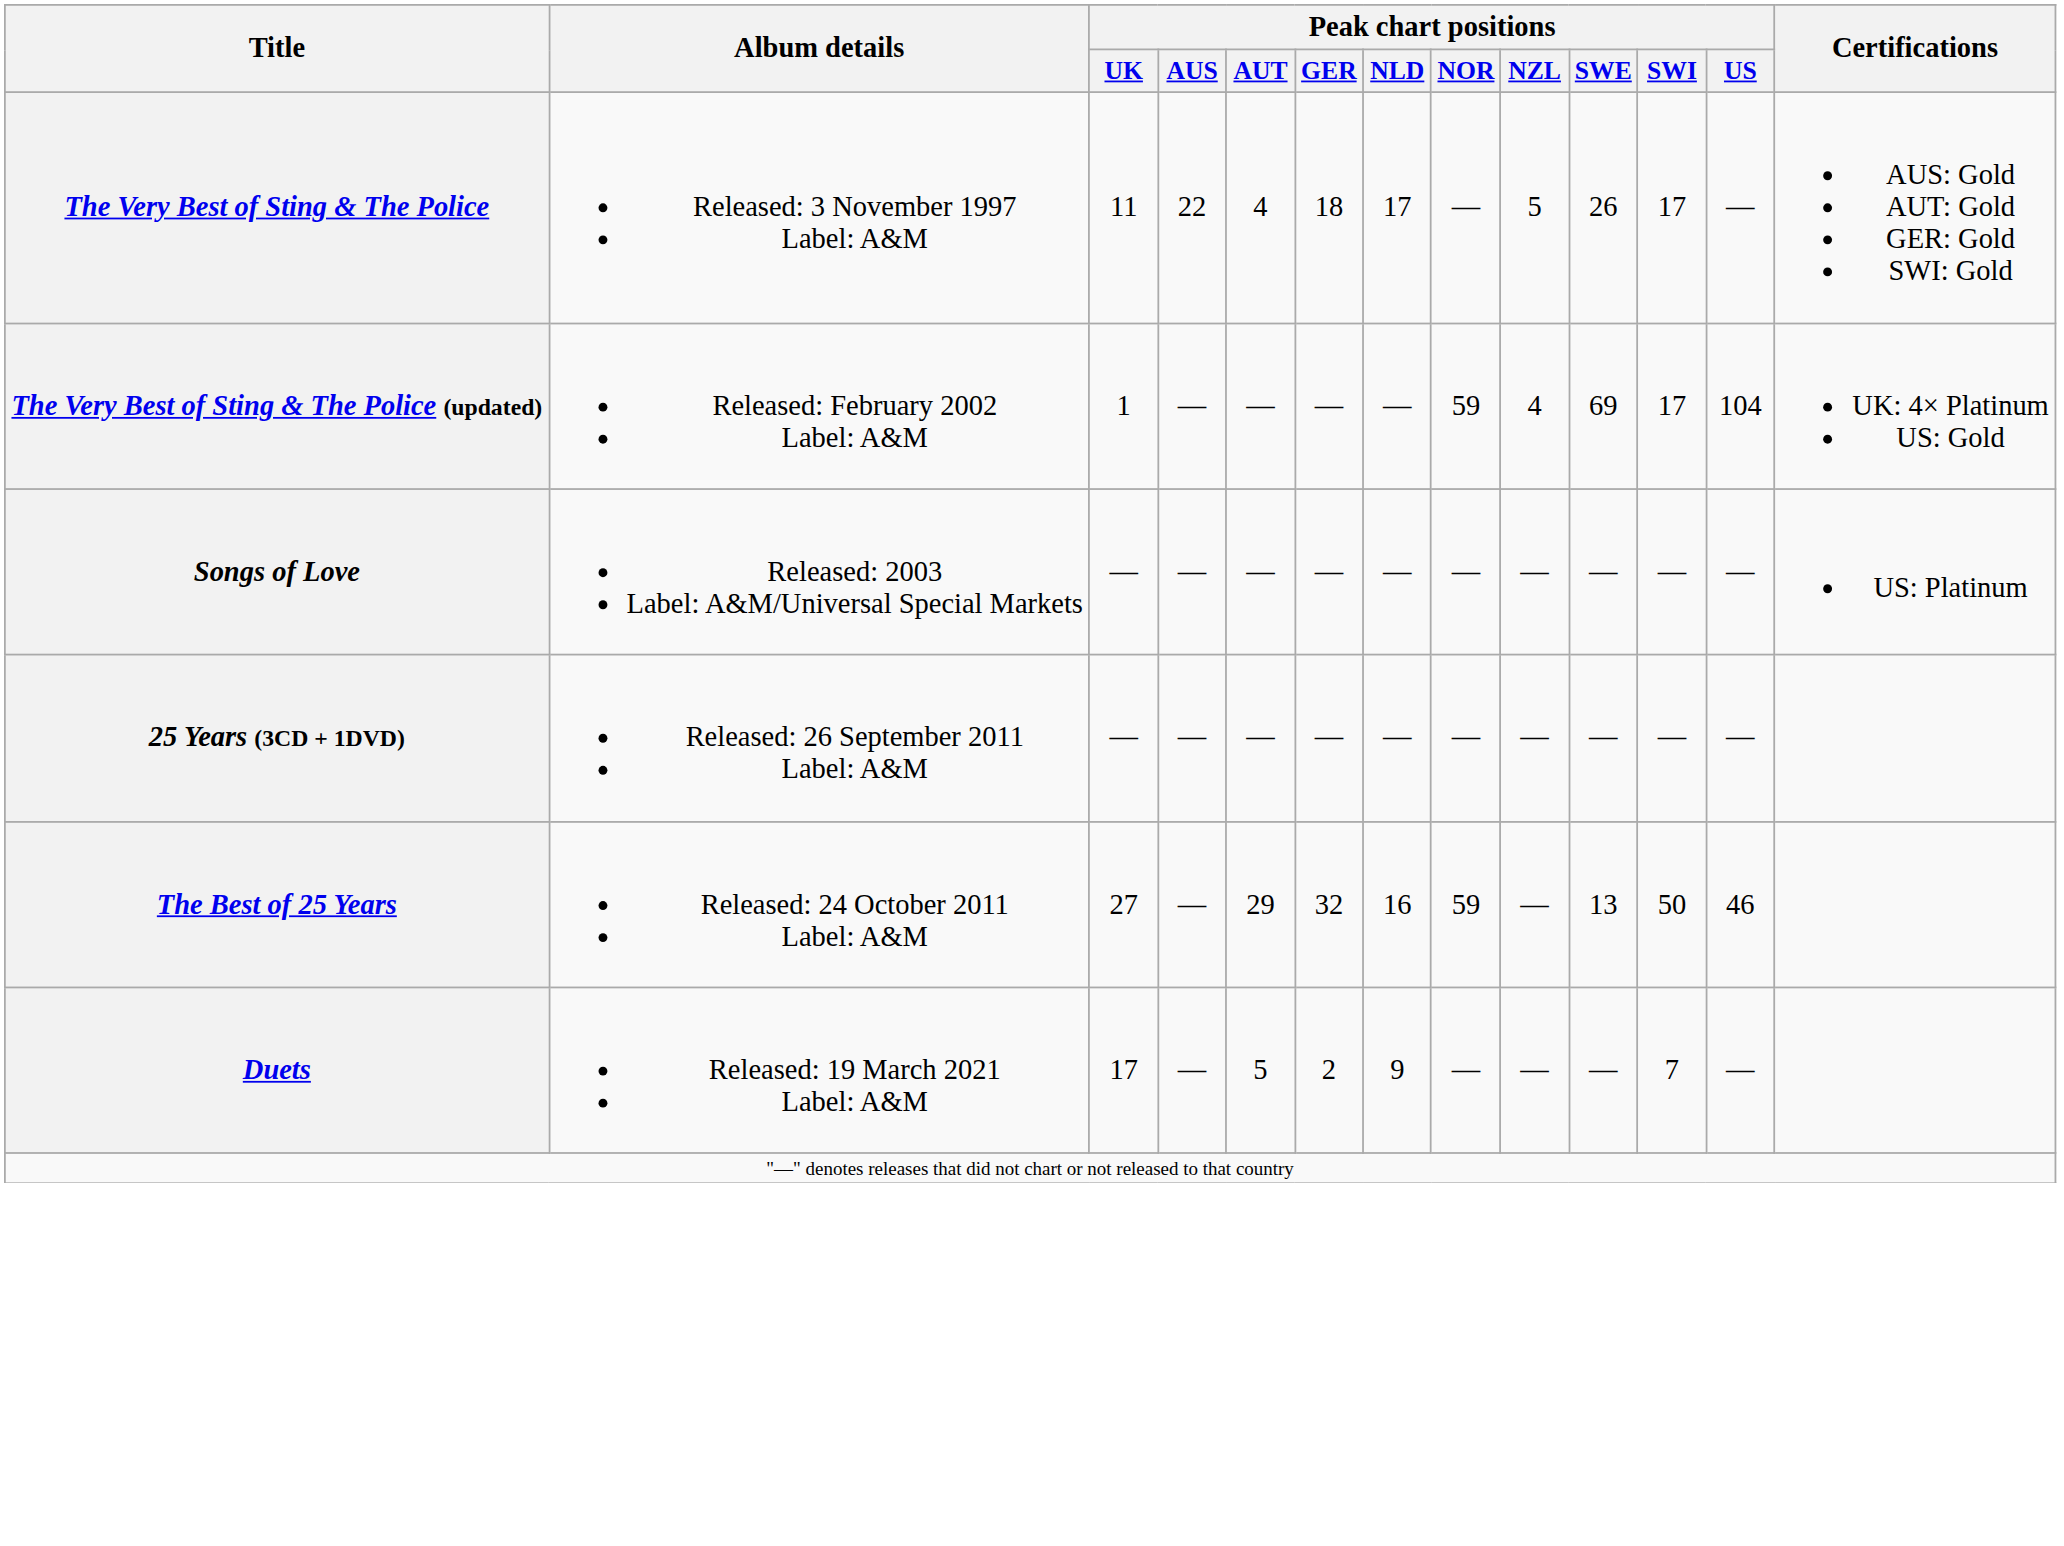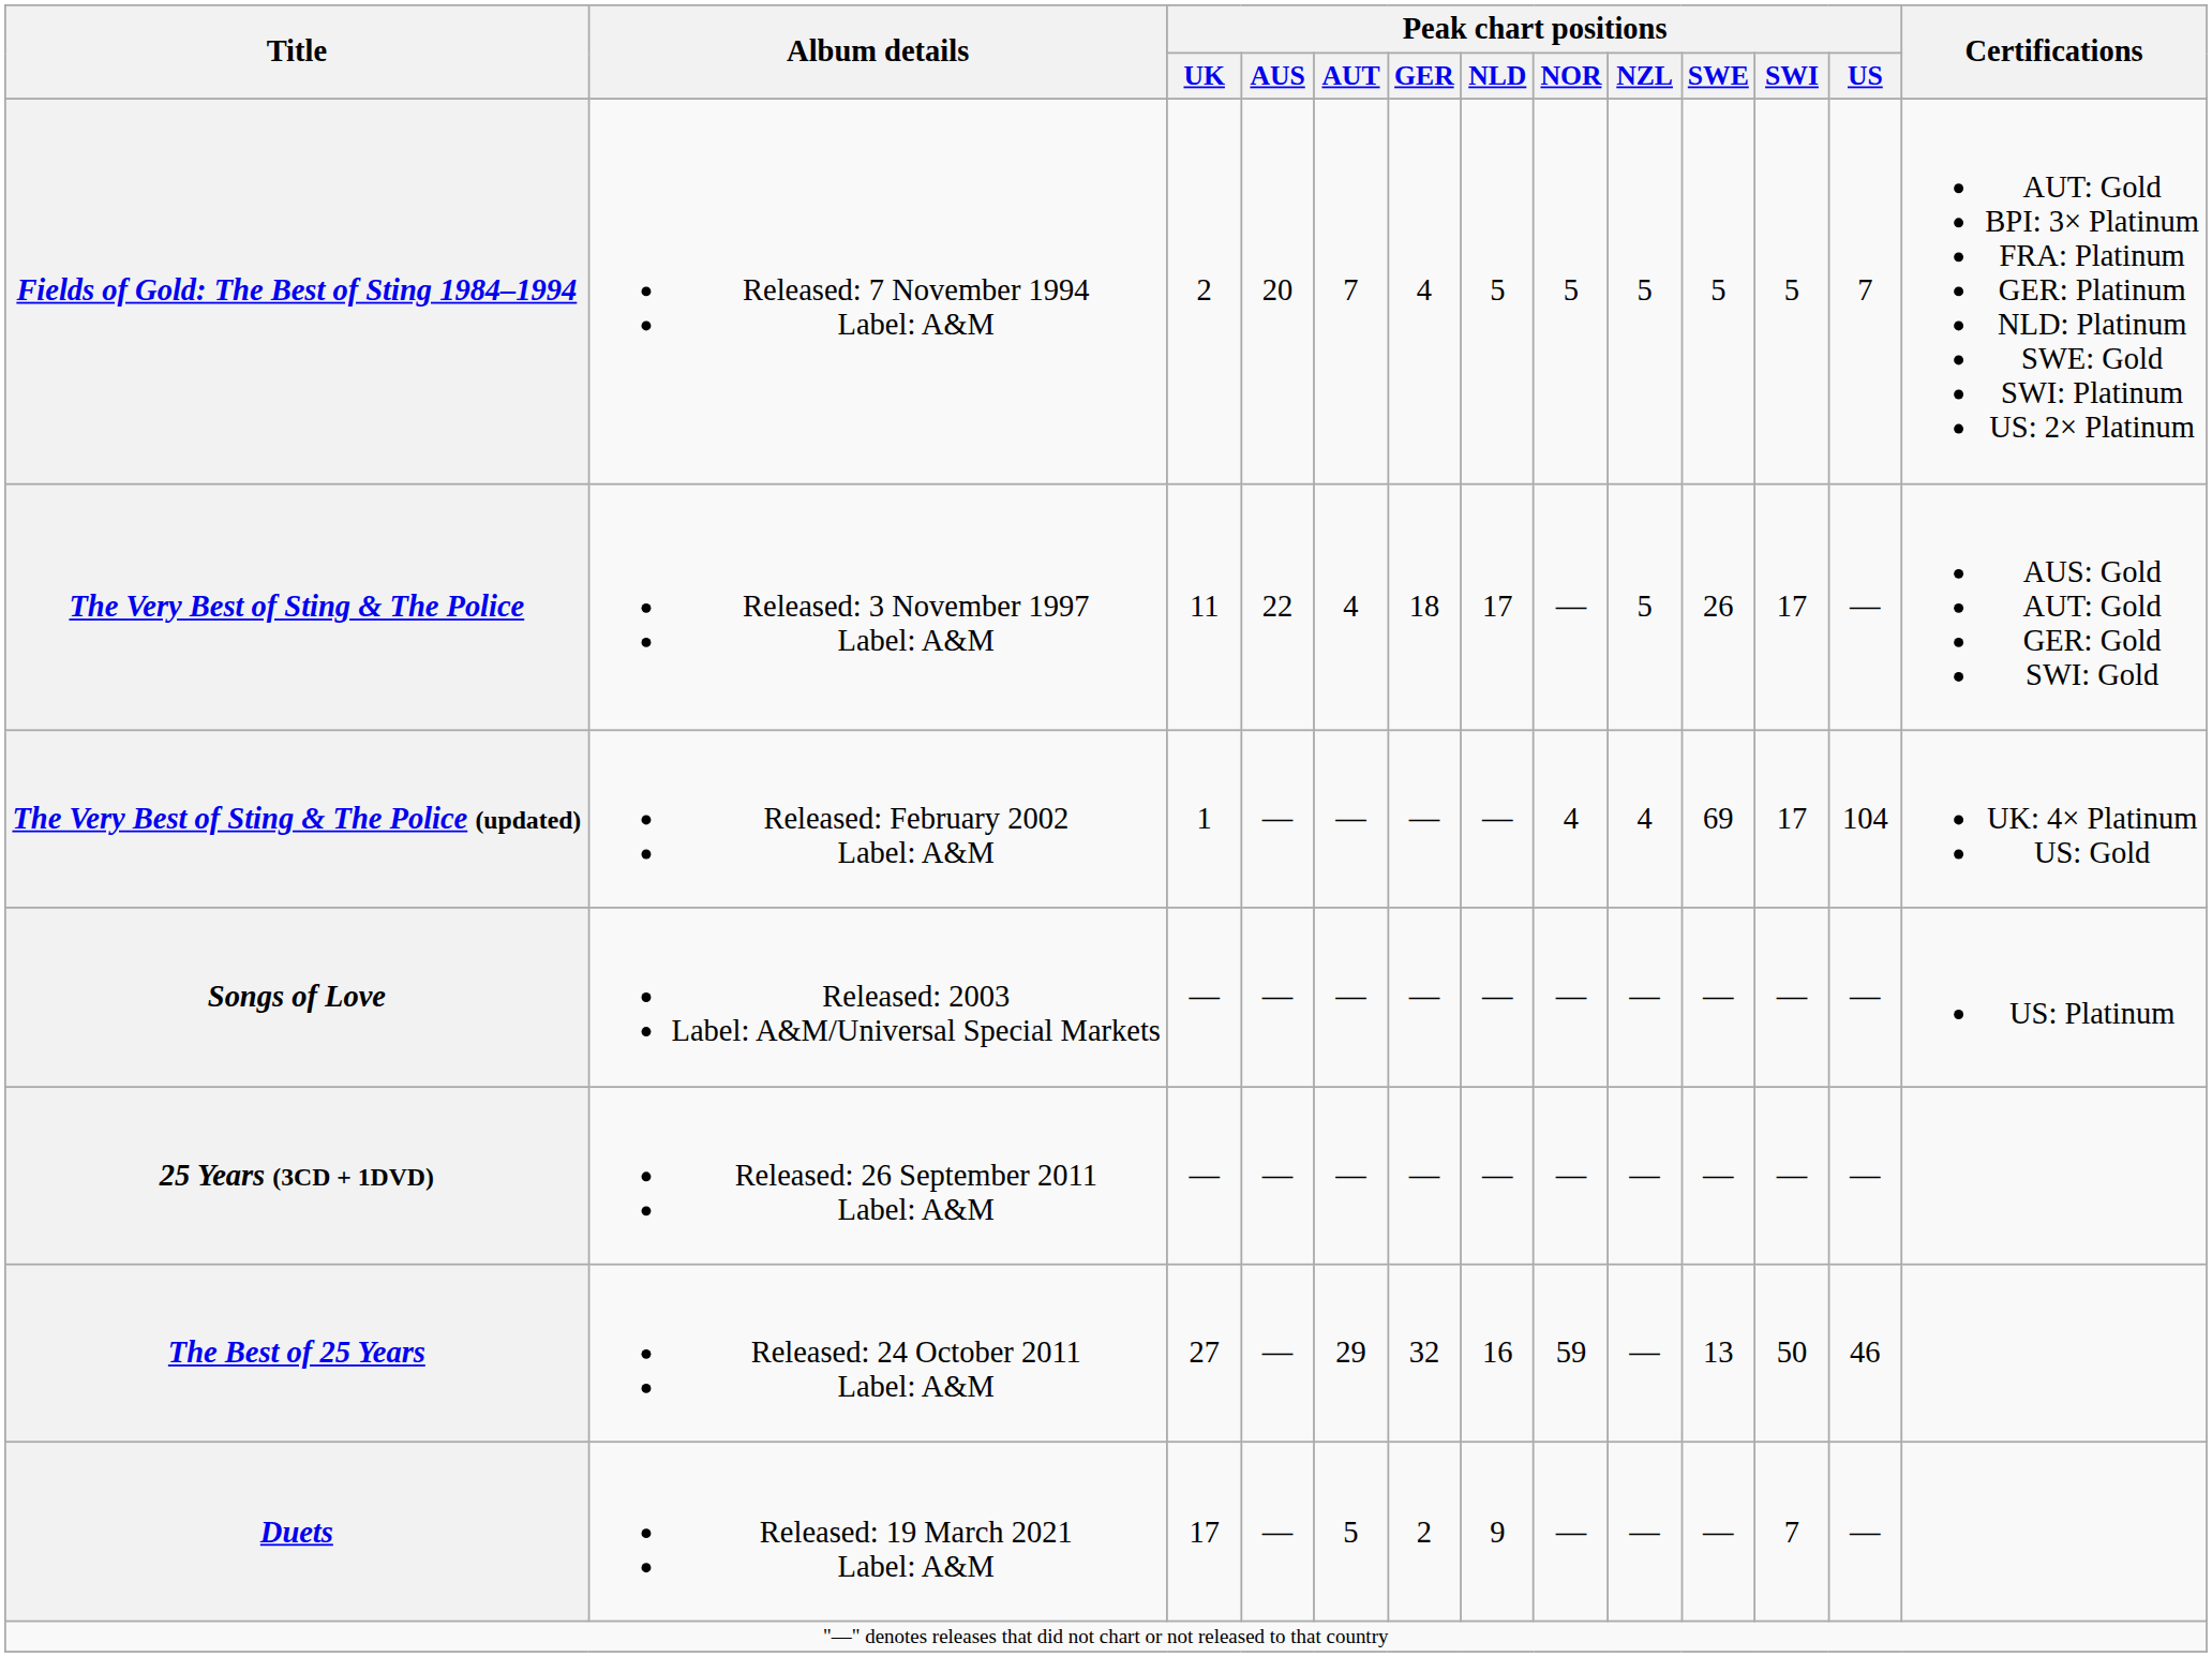+ row: Fields of Gold: The Best of Sting 1984–1994 | Released: 7 November 1994 Label: A&M | 2 | 20 | 7 | 4 | 5 | 5 | 5 | 5 | 5 | 7 | AUT: Gold BPI: 3× Platinum FRA: Platinum GER: Platinum NLD: Platinum SWE: Gold SWI: Platinum US: 2× Platinum
The Very Best of Sting & The Police (updated) | Peak chart positions / NOR: 59 -> 4
